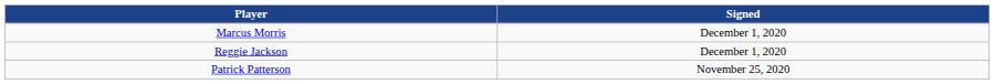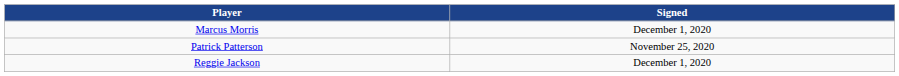rows swapped: Patrick Patterson <-> Reggie Jackson
